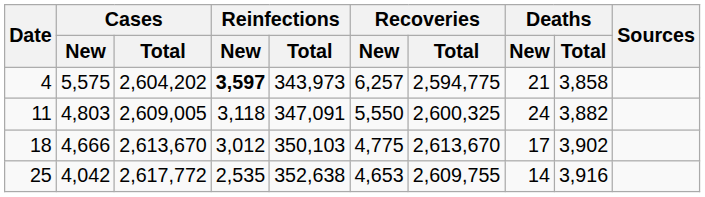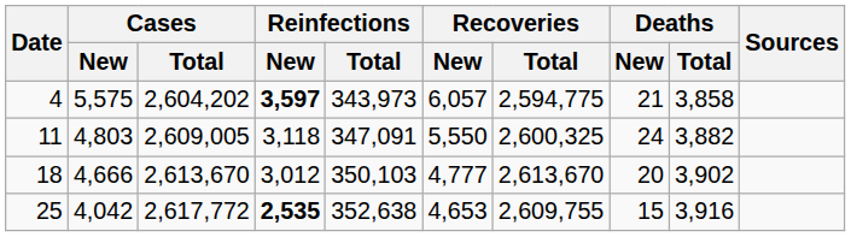4 | Recoveries / New: 6,257 -> 6,057
18 | Recoveries / New: 4,775 -> 4,777
18 | Deaths / New: 17 -> 20
25 | Reinfections / New: normal -> bold
25 | Deaths / New: 14 -> 15
